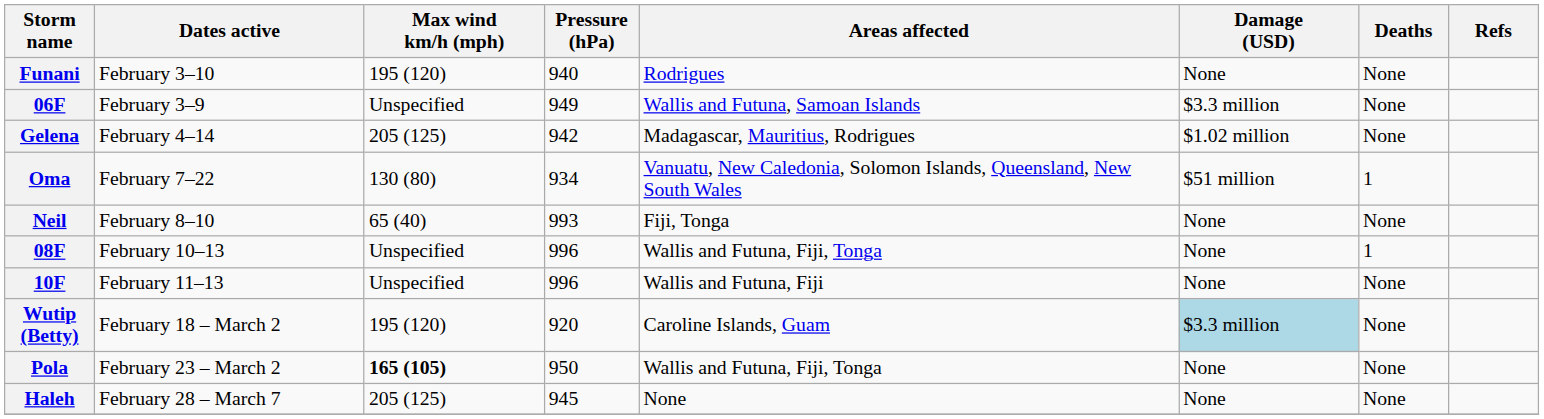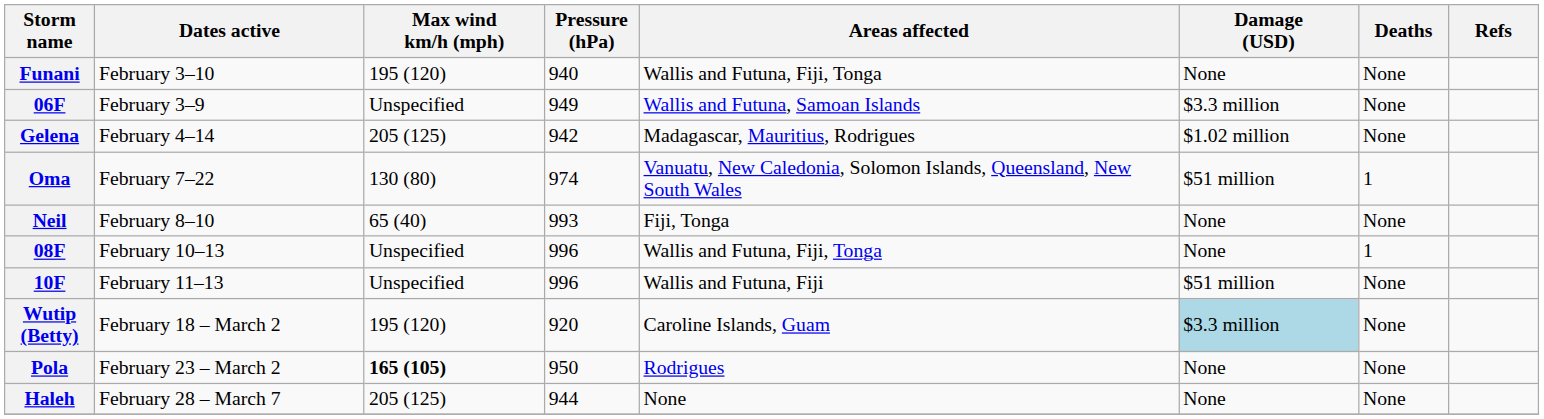Funani | Areas affected: Rodrigues -> Wallis and Futuna, Fiji, Tonga
Oma | Pressure (hPa): 934 -> 974
10F | Damage (USD): None -> $51 million
Pola | Areas affected: Wallis and Futuna, Fiji, Tonga -> Rodrigues
Haleh | Pressure (hPa): 945 -> 944
